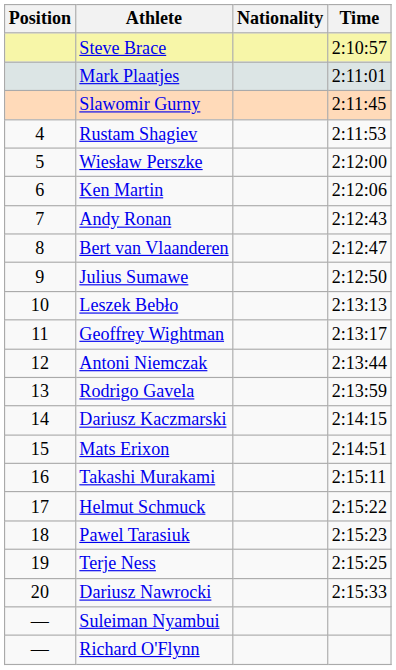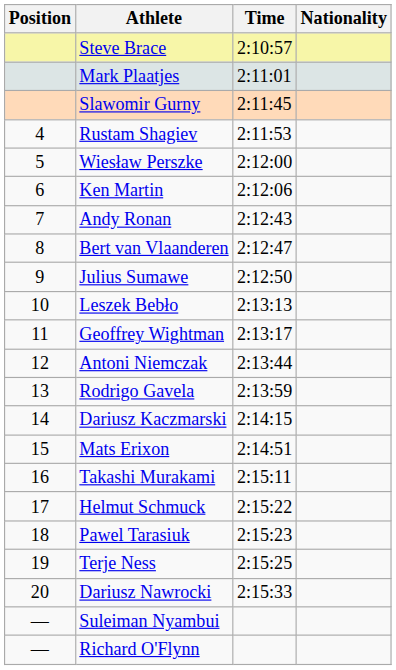columns swapped: Nationality <-> Time
